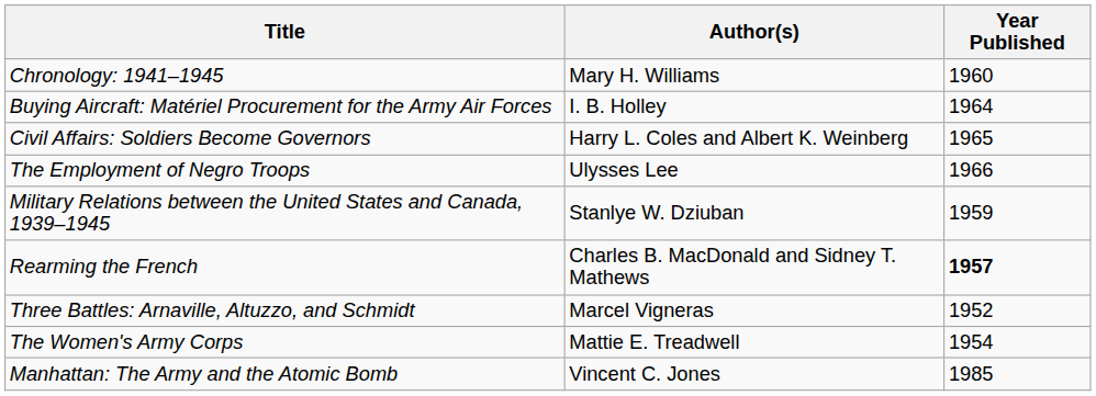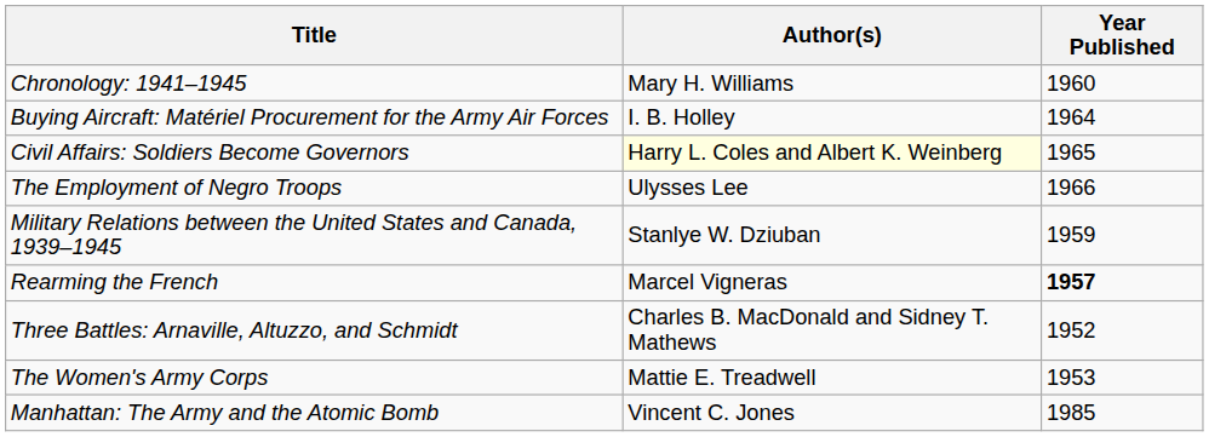Civil Affairs: Soldiers Become Governors | Author(s): no background -> lightyellow background
Rearming the French | Author(s): Charles B. MacDonald and Sidney T. Mathews -> Marcel Vigneras
Three Battles: Arnaville, Altuzzo, and Schmidt | Author(s): Marcel Vigneras -> Charles B. MacDonald and Sidney T. Mathews
The Women's Army Corps | Year Published: 1954 -> 1953
